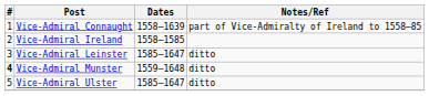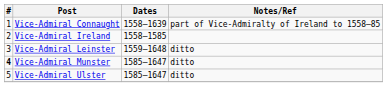Vice-Admiral Leinster | Dates: 1585–1647 -> 1559–1648
Vice-Admiral Munster | Dates: 1559–1648 -> 1585–1647
